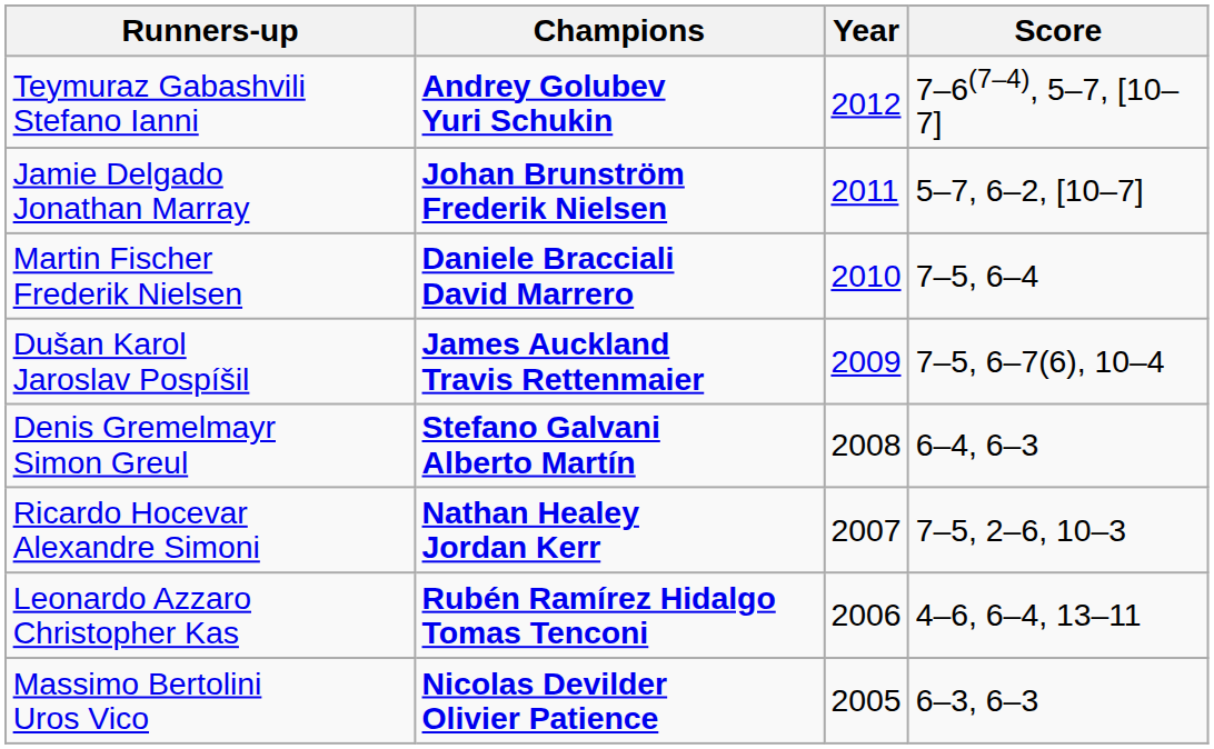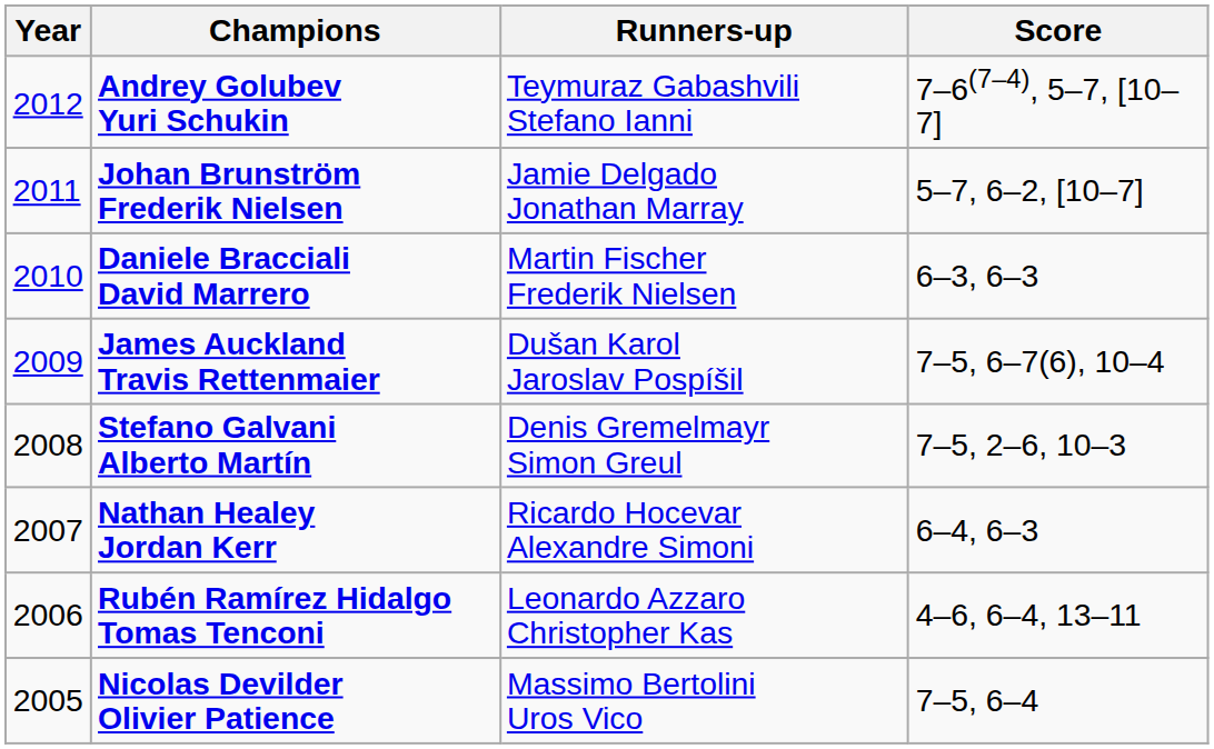columns swapped: Year <-> Runners-up
Daniele Bracciali David Marrero | Score: 7–5, 6–4 -> 6–3, 6–3
Stefano Galvani Alberto Martín | Score: 6–4, 6–3 -> 7–5, 2–6, 10–3
Nathan Healey Jordan Kerr | Score: 7–5, 2–6, 10–3 -> 6–4, 6–3
Nicolas Devilder Olivier Patience | Score: 6–3, 6–3 -> 7–5, 6–4
